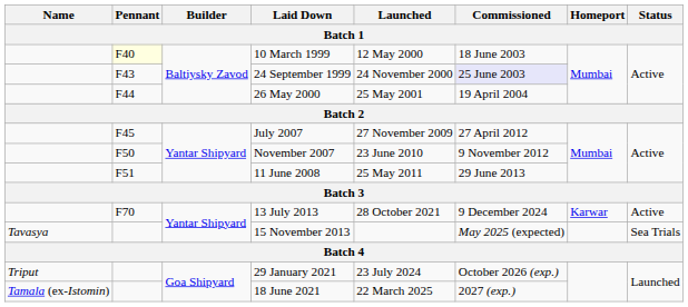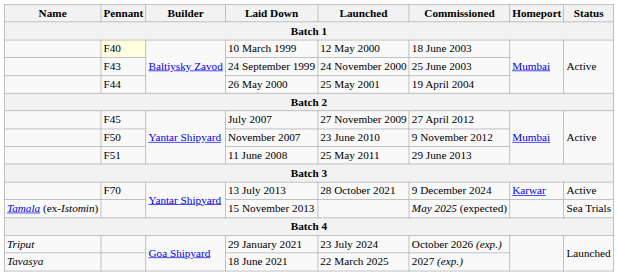24 September 1999 | Commissioned: lavender background -> no background
15 November 2013 | Name: Tavasya -> Tamala (ex-Istomin)
18 June 2021 | Name: Tamala (ex-Istomin) -> Tavasya
